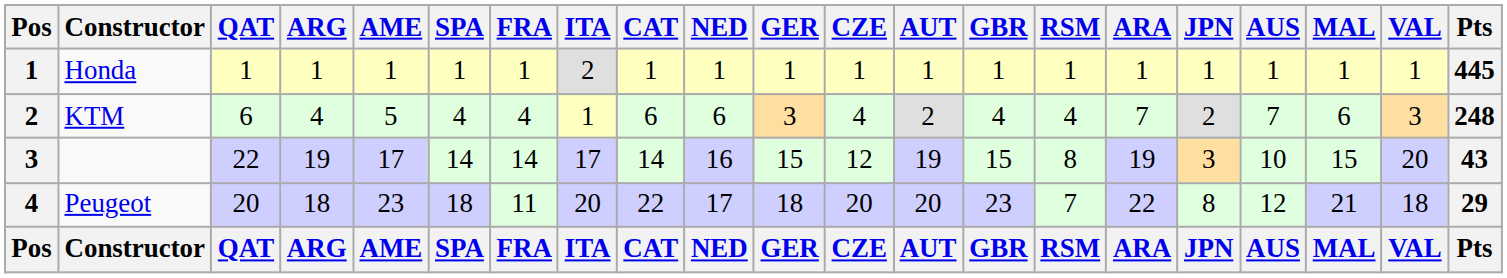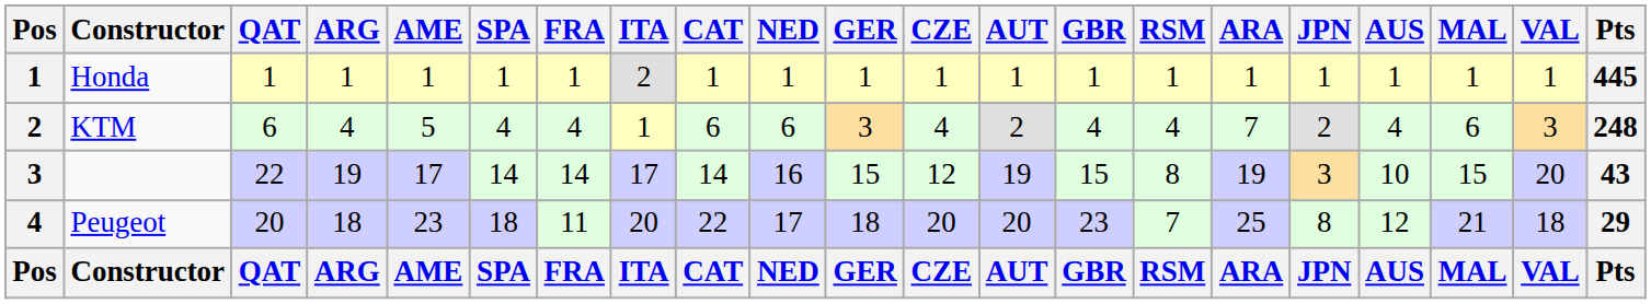KTM | AUS: 7 -> 4
Peugeot | ARA: 22 -> 25
